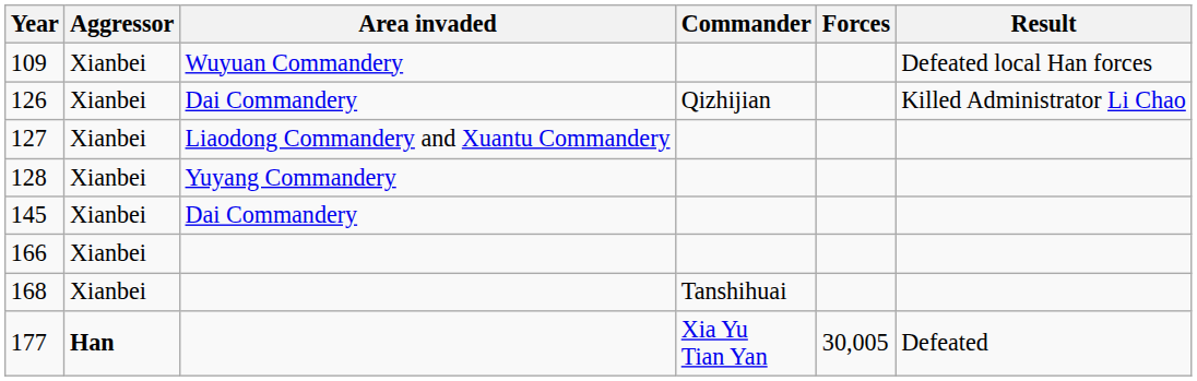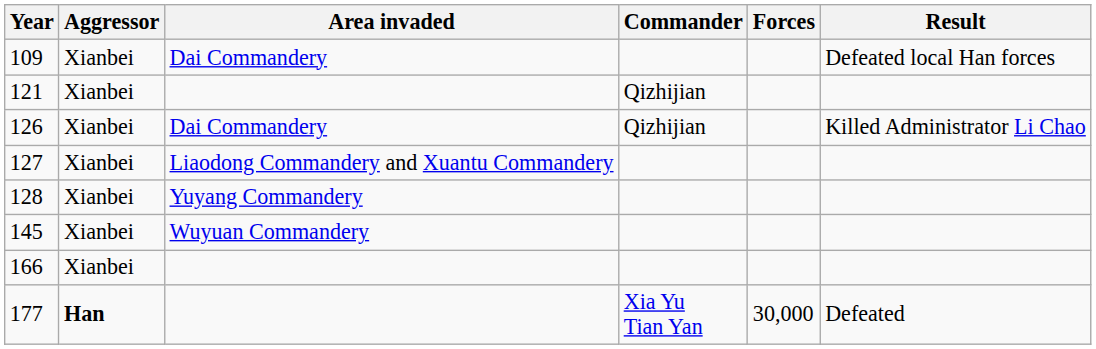109 | Area invaded: Wuyuan Commandery -> Dai Commandery
+ row: 121 | Xianbei | Qizhijian
145 | Area invaded: Dai Commandery -> Wuyuan Commandery
- row: 168 | Xianbei | Tanshihuai
177 | Forces: 30,005 -> 30,000
